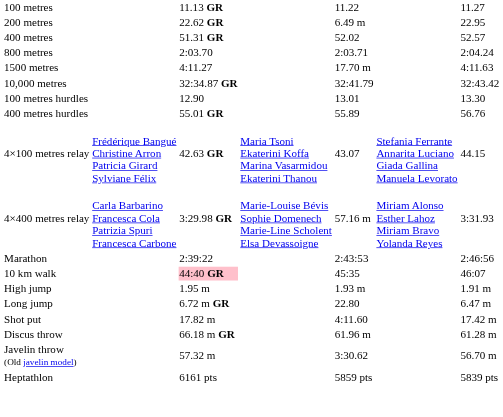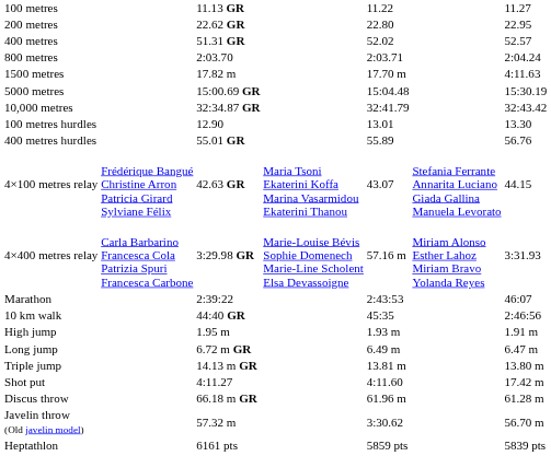200 metres | column 5: 6.49 m -> 22.80
1500 metres | column 3: 4:11.27 -> 17.82 m
+ row: 5000 metres | 15:00.69 GR | 15:04.48 | 15:30.19
Marathon | column 7: 2:46:56 -> 46:07
10 km walk | column 3: pink background -> no background
10 km walk | column 7: 46:07 -> 2:46:56
Long jump | column 5: 22.80 -> 6.49 m
+ row: Triple jump | 14.13 m GR | 13.81 m | 13.80 m
Shot put | column 3: 17.82 m -> 4:11.27
